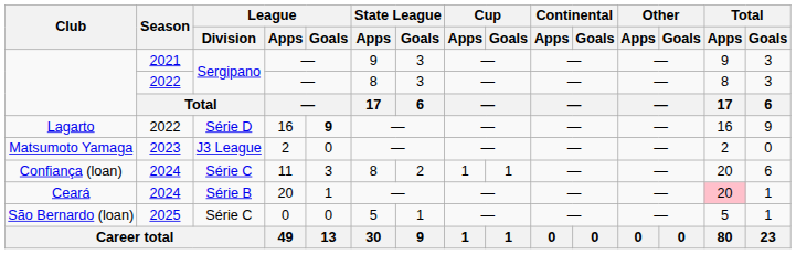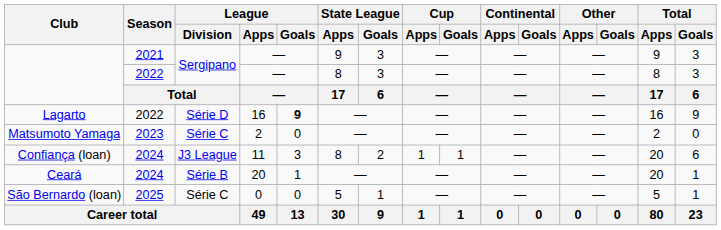Matsumoto Yamaga | League / Division: J3 League -> Série C
Confiança (loan) | League / Division: Série C -> J3 League
Ceará | Total / Apps: pink background -> no background
